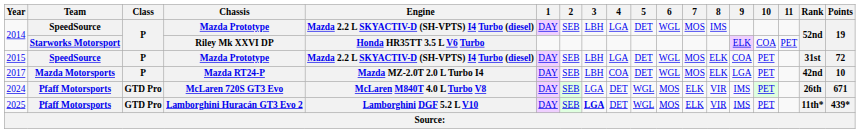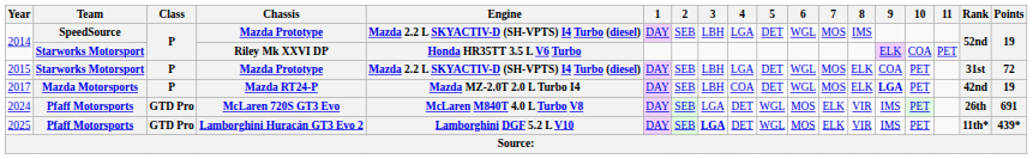2015 | Team: SpeedSource -> Starworks Motorsport
2017 | 9: normal -> bold
2017 | Points: 10 -> 19
2024 | Points: 671 -> 691
